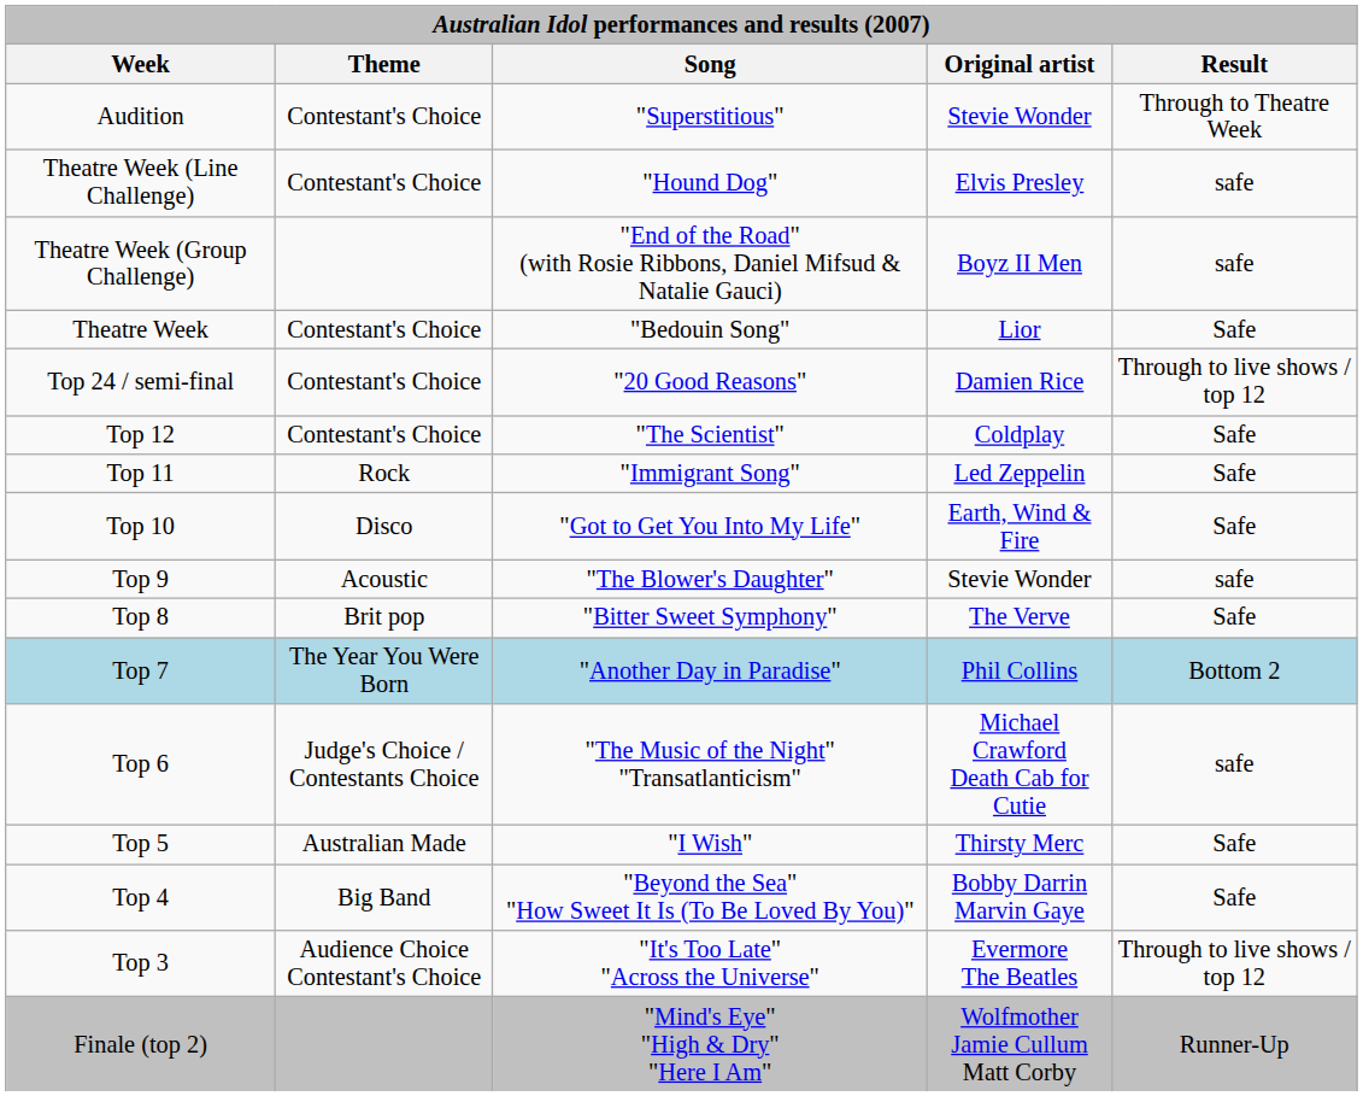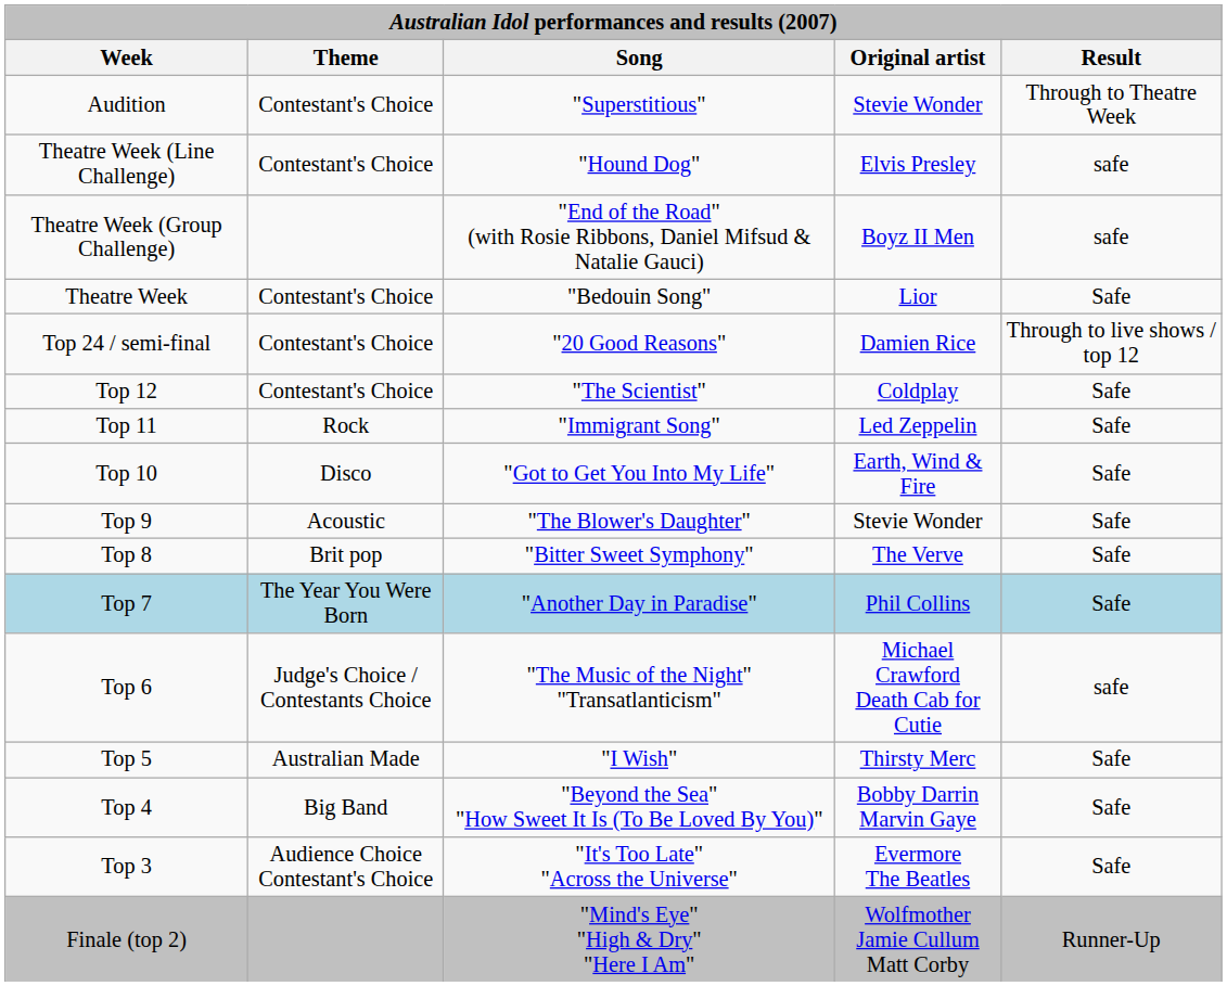Top 9 | Result: safe -> Safe
Top 7 | Result: Bottom 2 -> Safe
Top 3 | Result: Through to live shows / top 12 -> Safe
